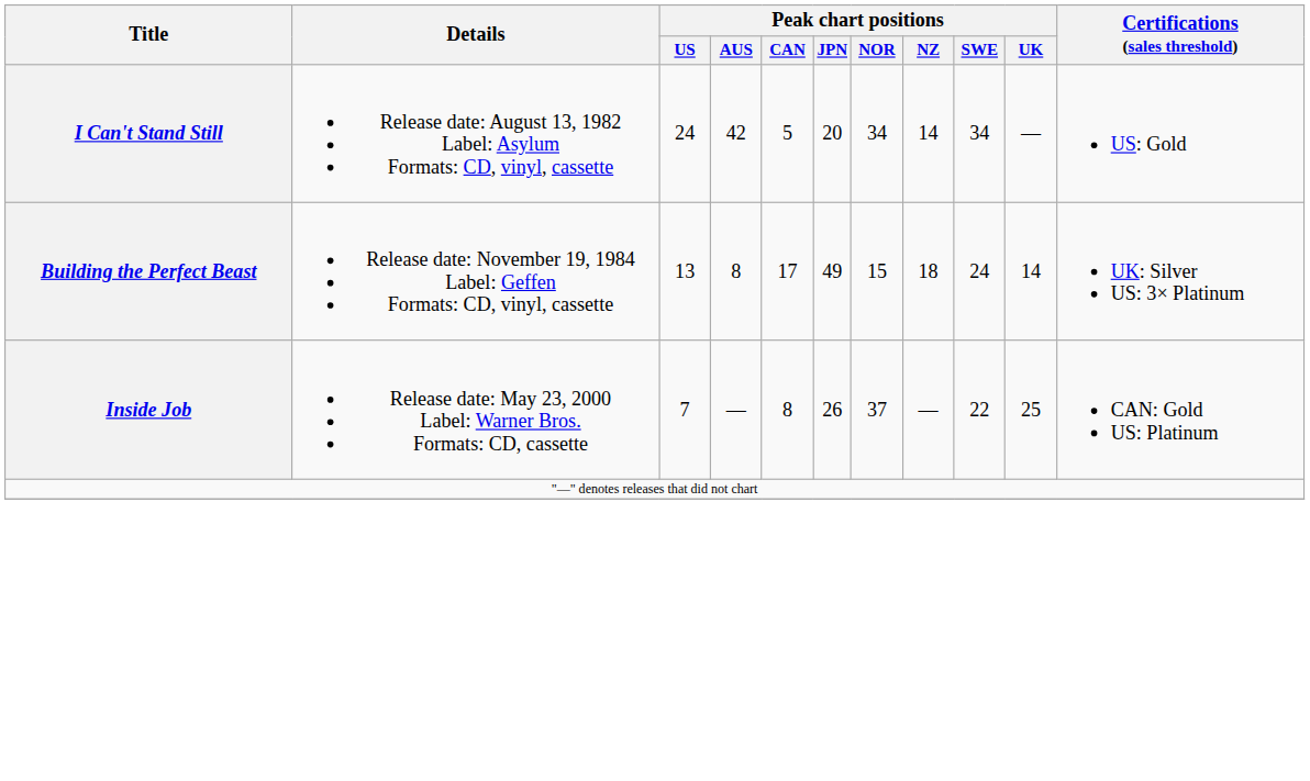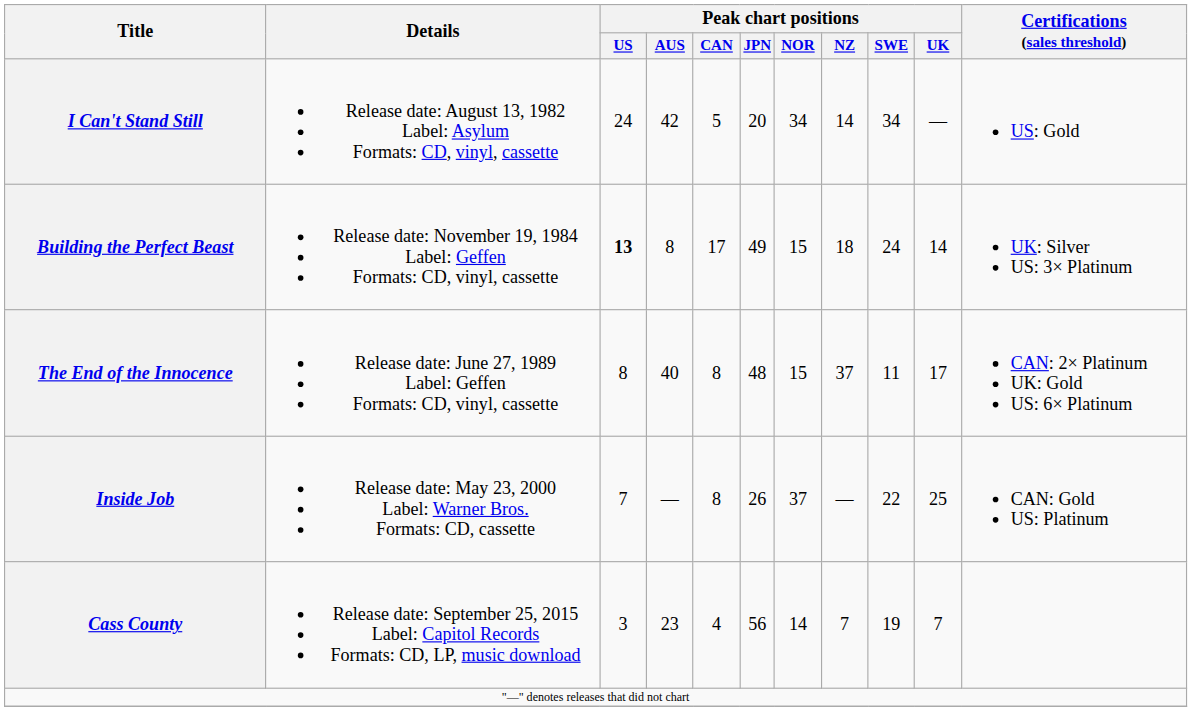Building the Perfect Beast | Peak chart positions / US: normal -> bold
+ row: The End of the Innocence | Release date: June 27, 1989 Label: Geffen Formats: CD, vinyl, cassette | 8 | 40 | 8 | 48 | 15 | 37 | 11 | 17 | CAN: 2× Platinum UK: Gold US: 6× Platinum
+ row: Cass County | Release date: September 25, 2015 Label: Capitol Records Formats: CD, LP, music download | 3 | 23 | 4 | 56 | 14 | 7 | 19 | 7
